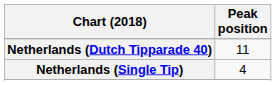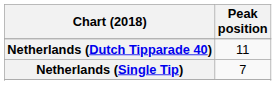Netherlands (Single Tip) | Peak position: 4 -> 7
